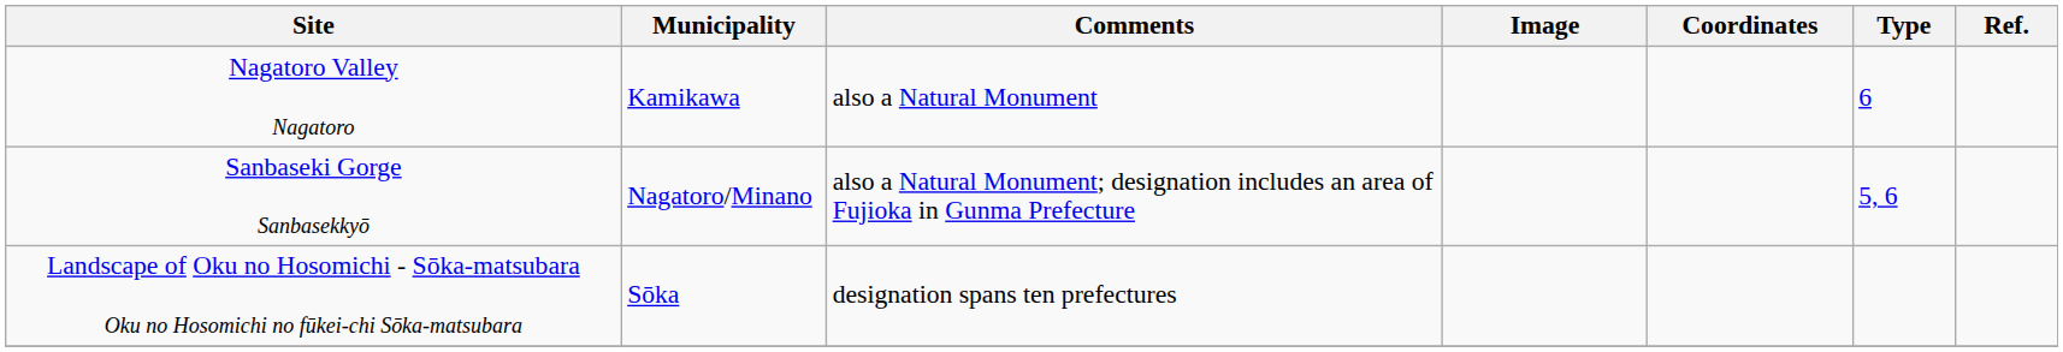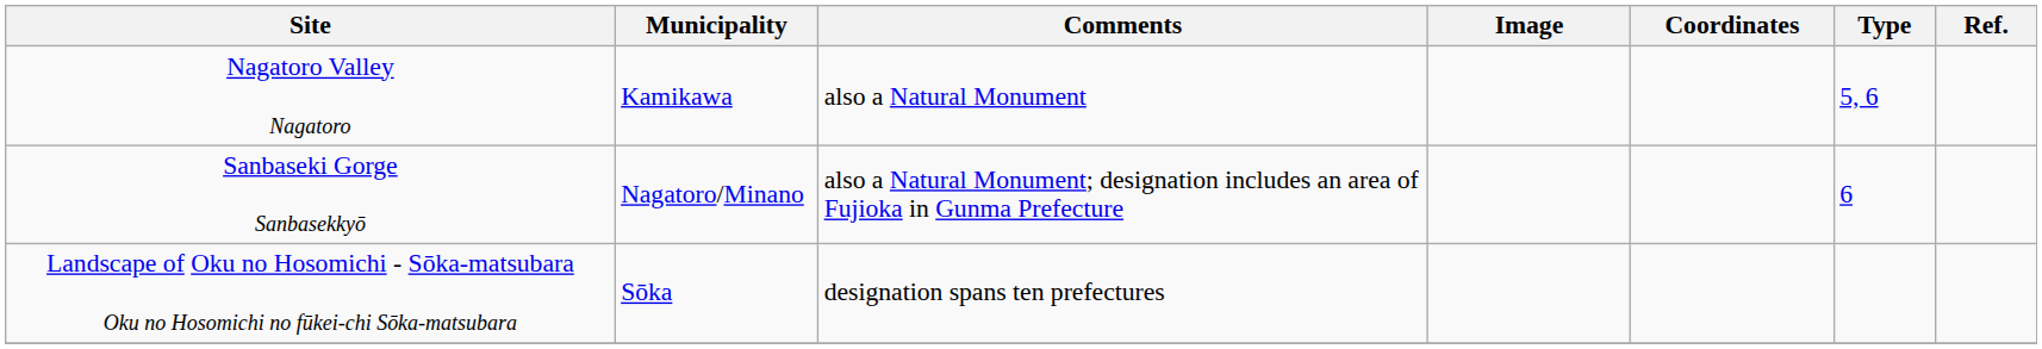Nagatoro Valley Nagatoro | Type: 6 -> 5, 6
Sanbaseki Gorge Sanbasekkyō | Type: 5, 6 -> 6
